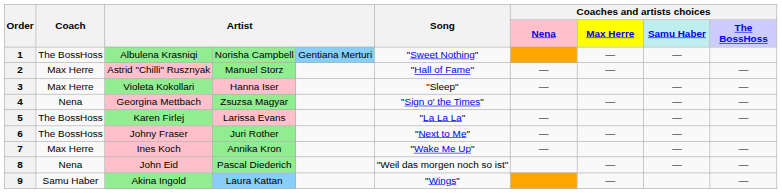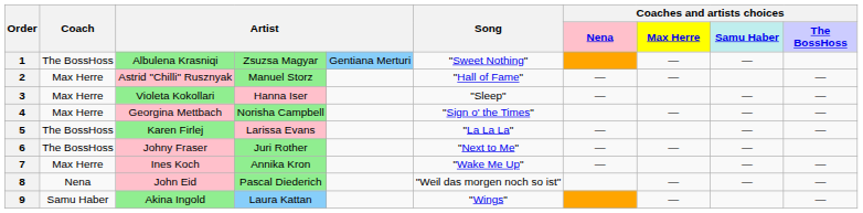1 | column 4: Norisha Campbell -> Zsuzsa Magyar
4 | Coach: Nena -> Max Herre
4 | column 4: Zsuzsa Magyar -> Norisha Campbell
